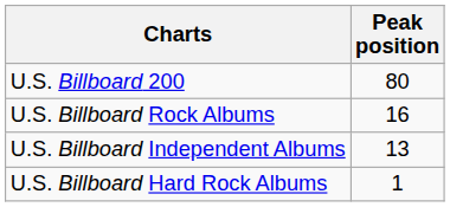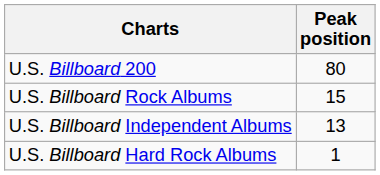U.S. Billboard Rock Albums | Peak position: 16 -> 15
